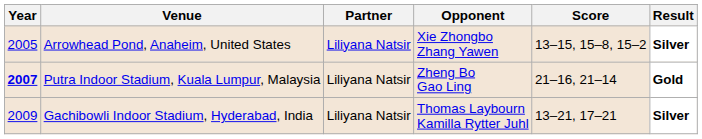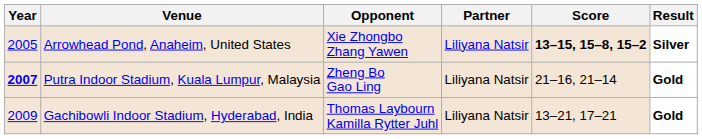columns swapped: Partner <-> Opponent
Arrowhead Pond, Anaheim, United States | Score: normal -> bold
Gachibowli Indoor Stadium, Hyderabad, India | Result: Silver -> Gold
